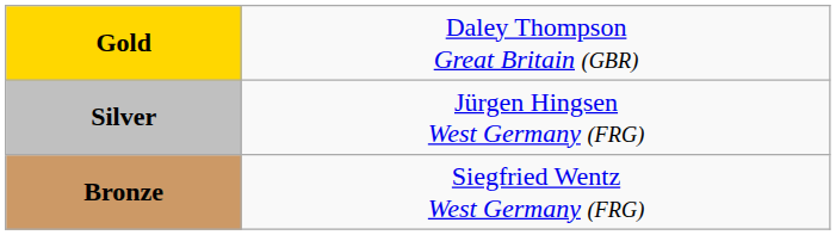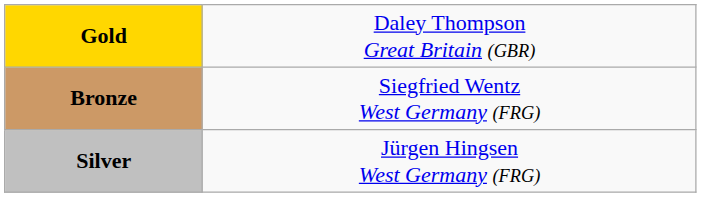rows swapped: Silver <-> Bronze
